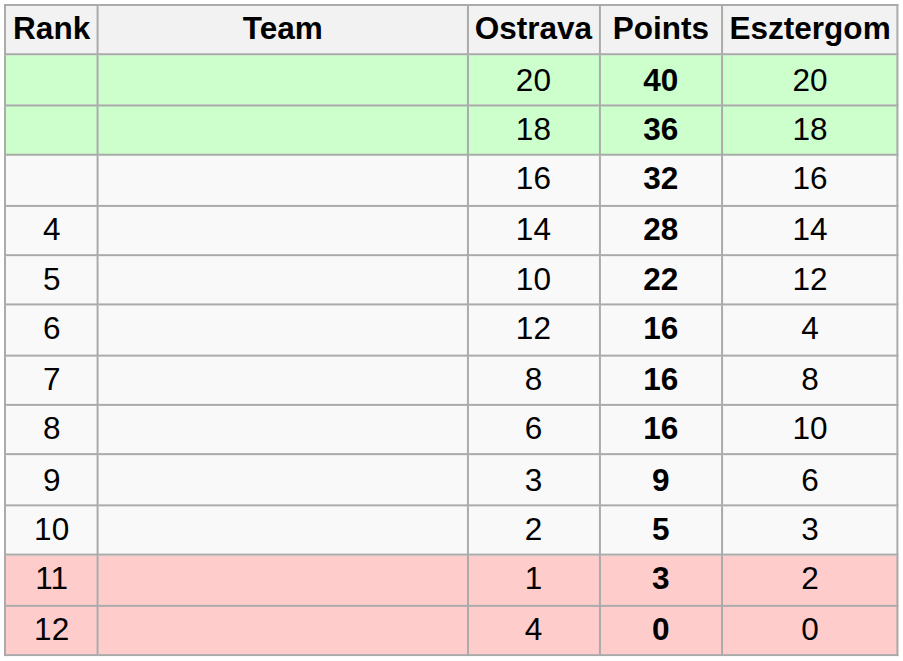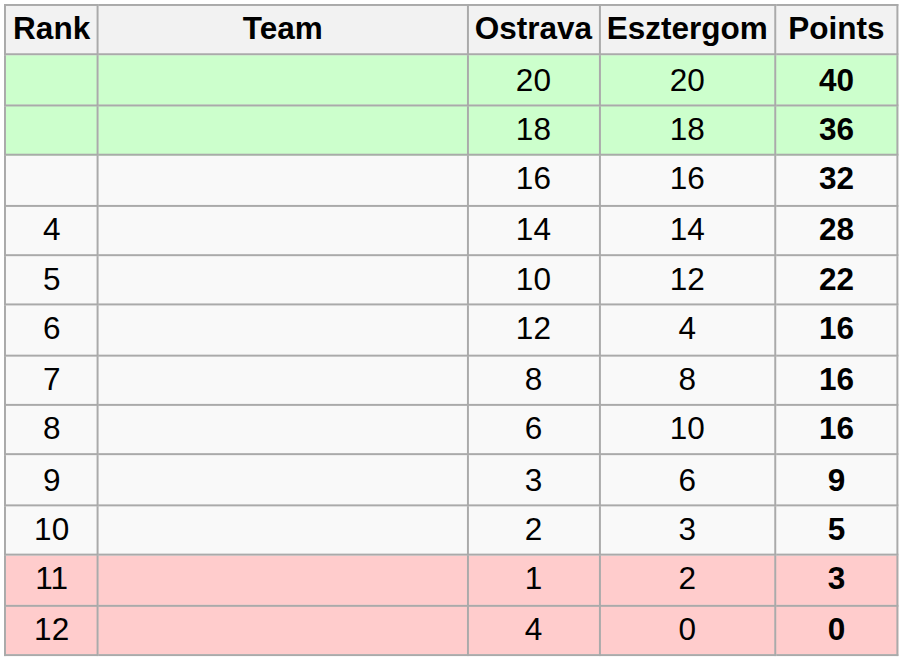columns swapped: Esztergom <-> Points
